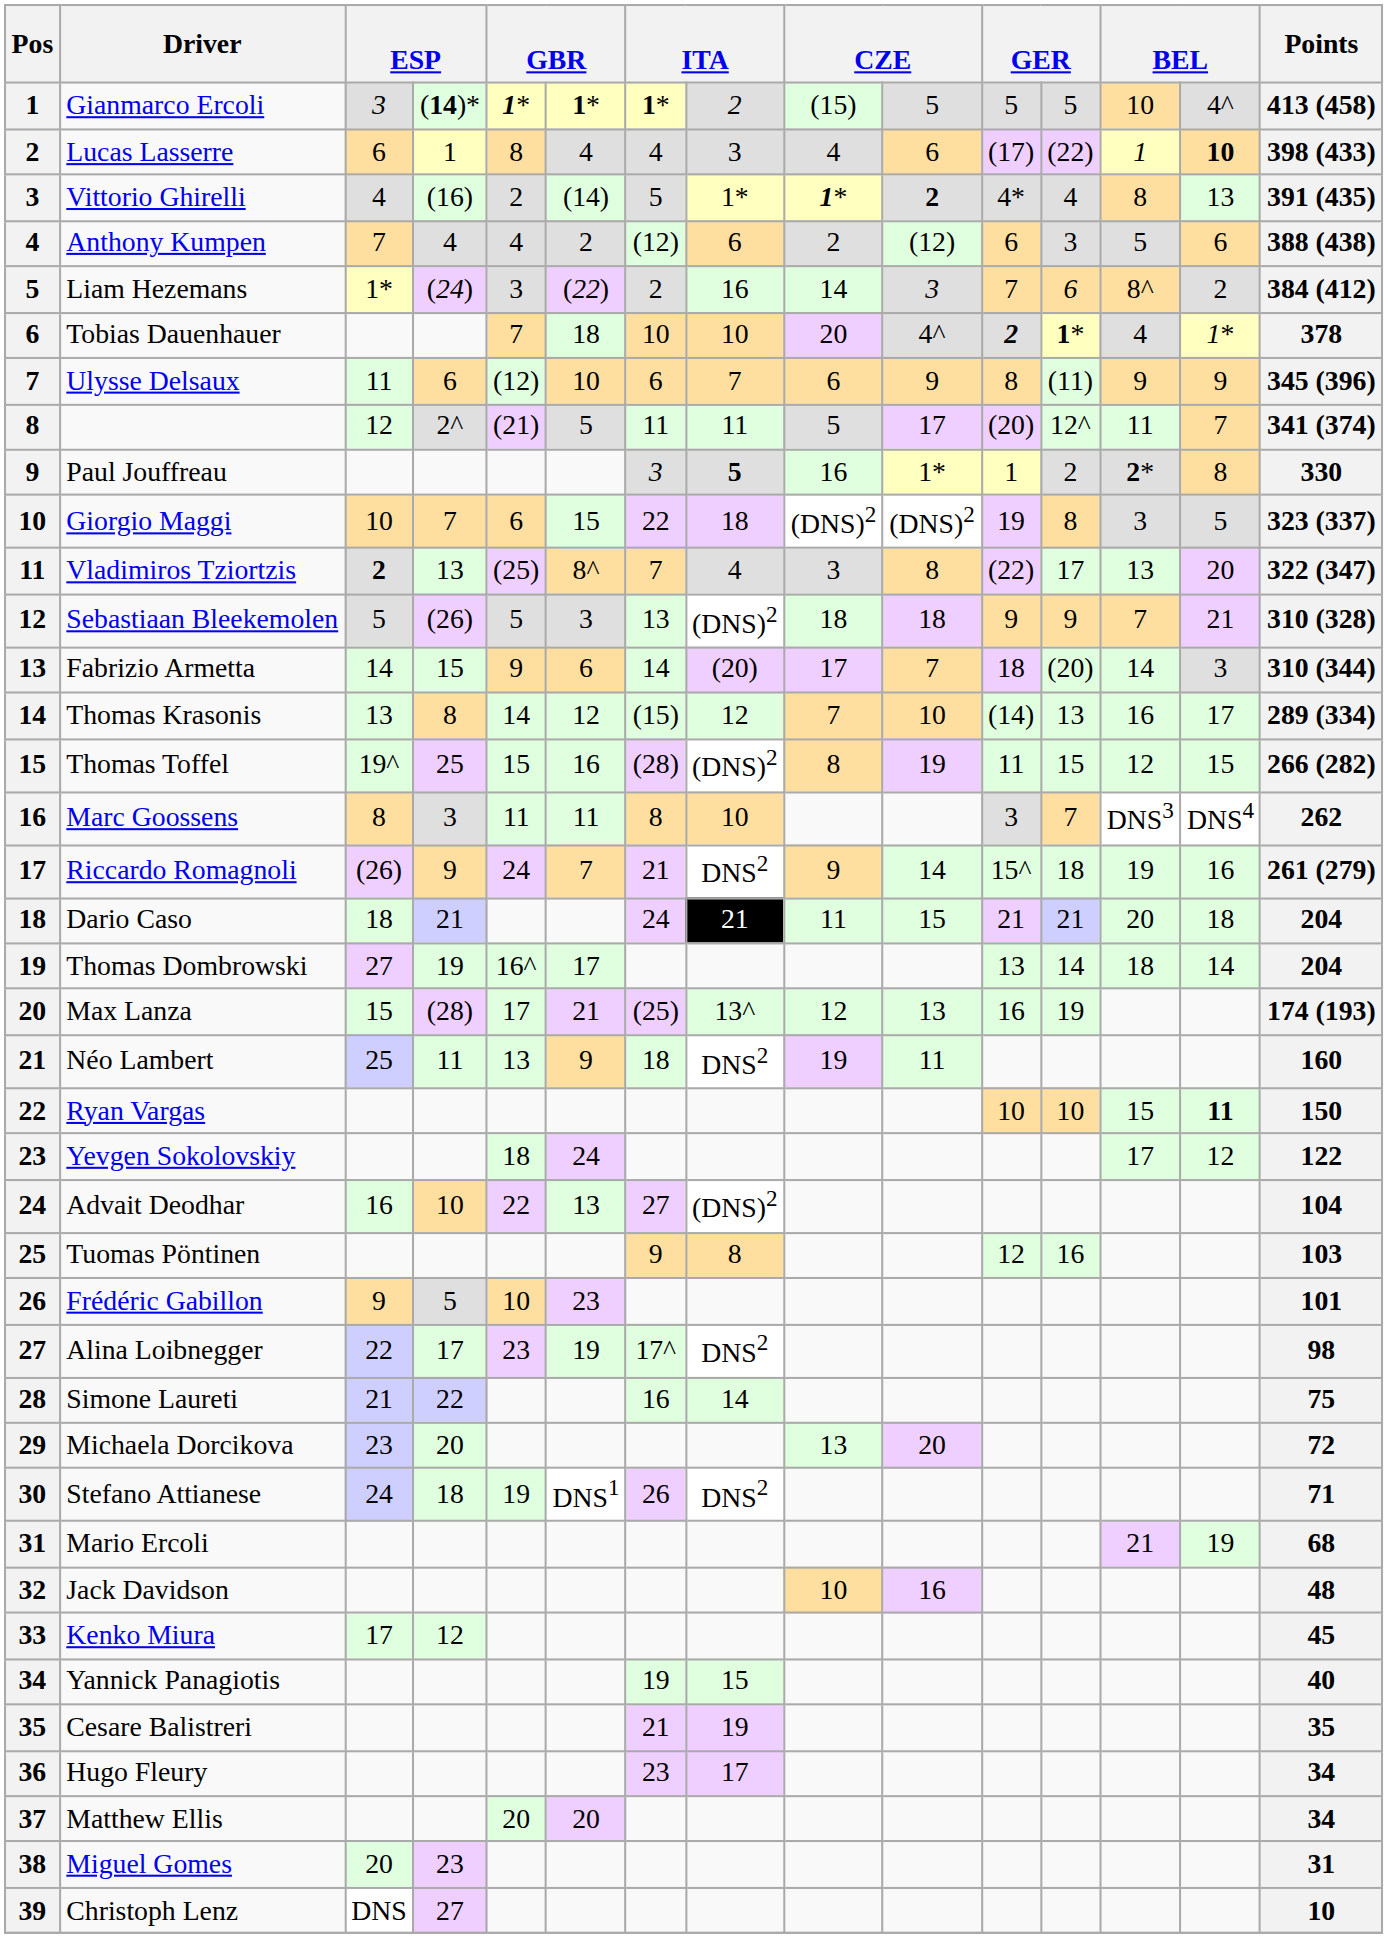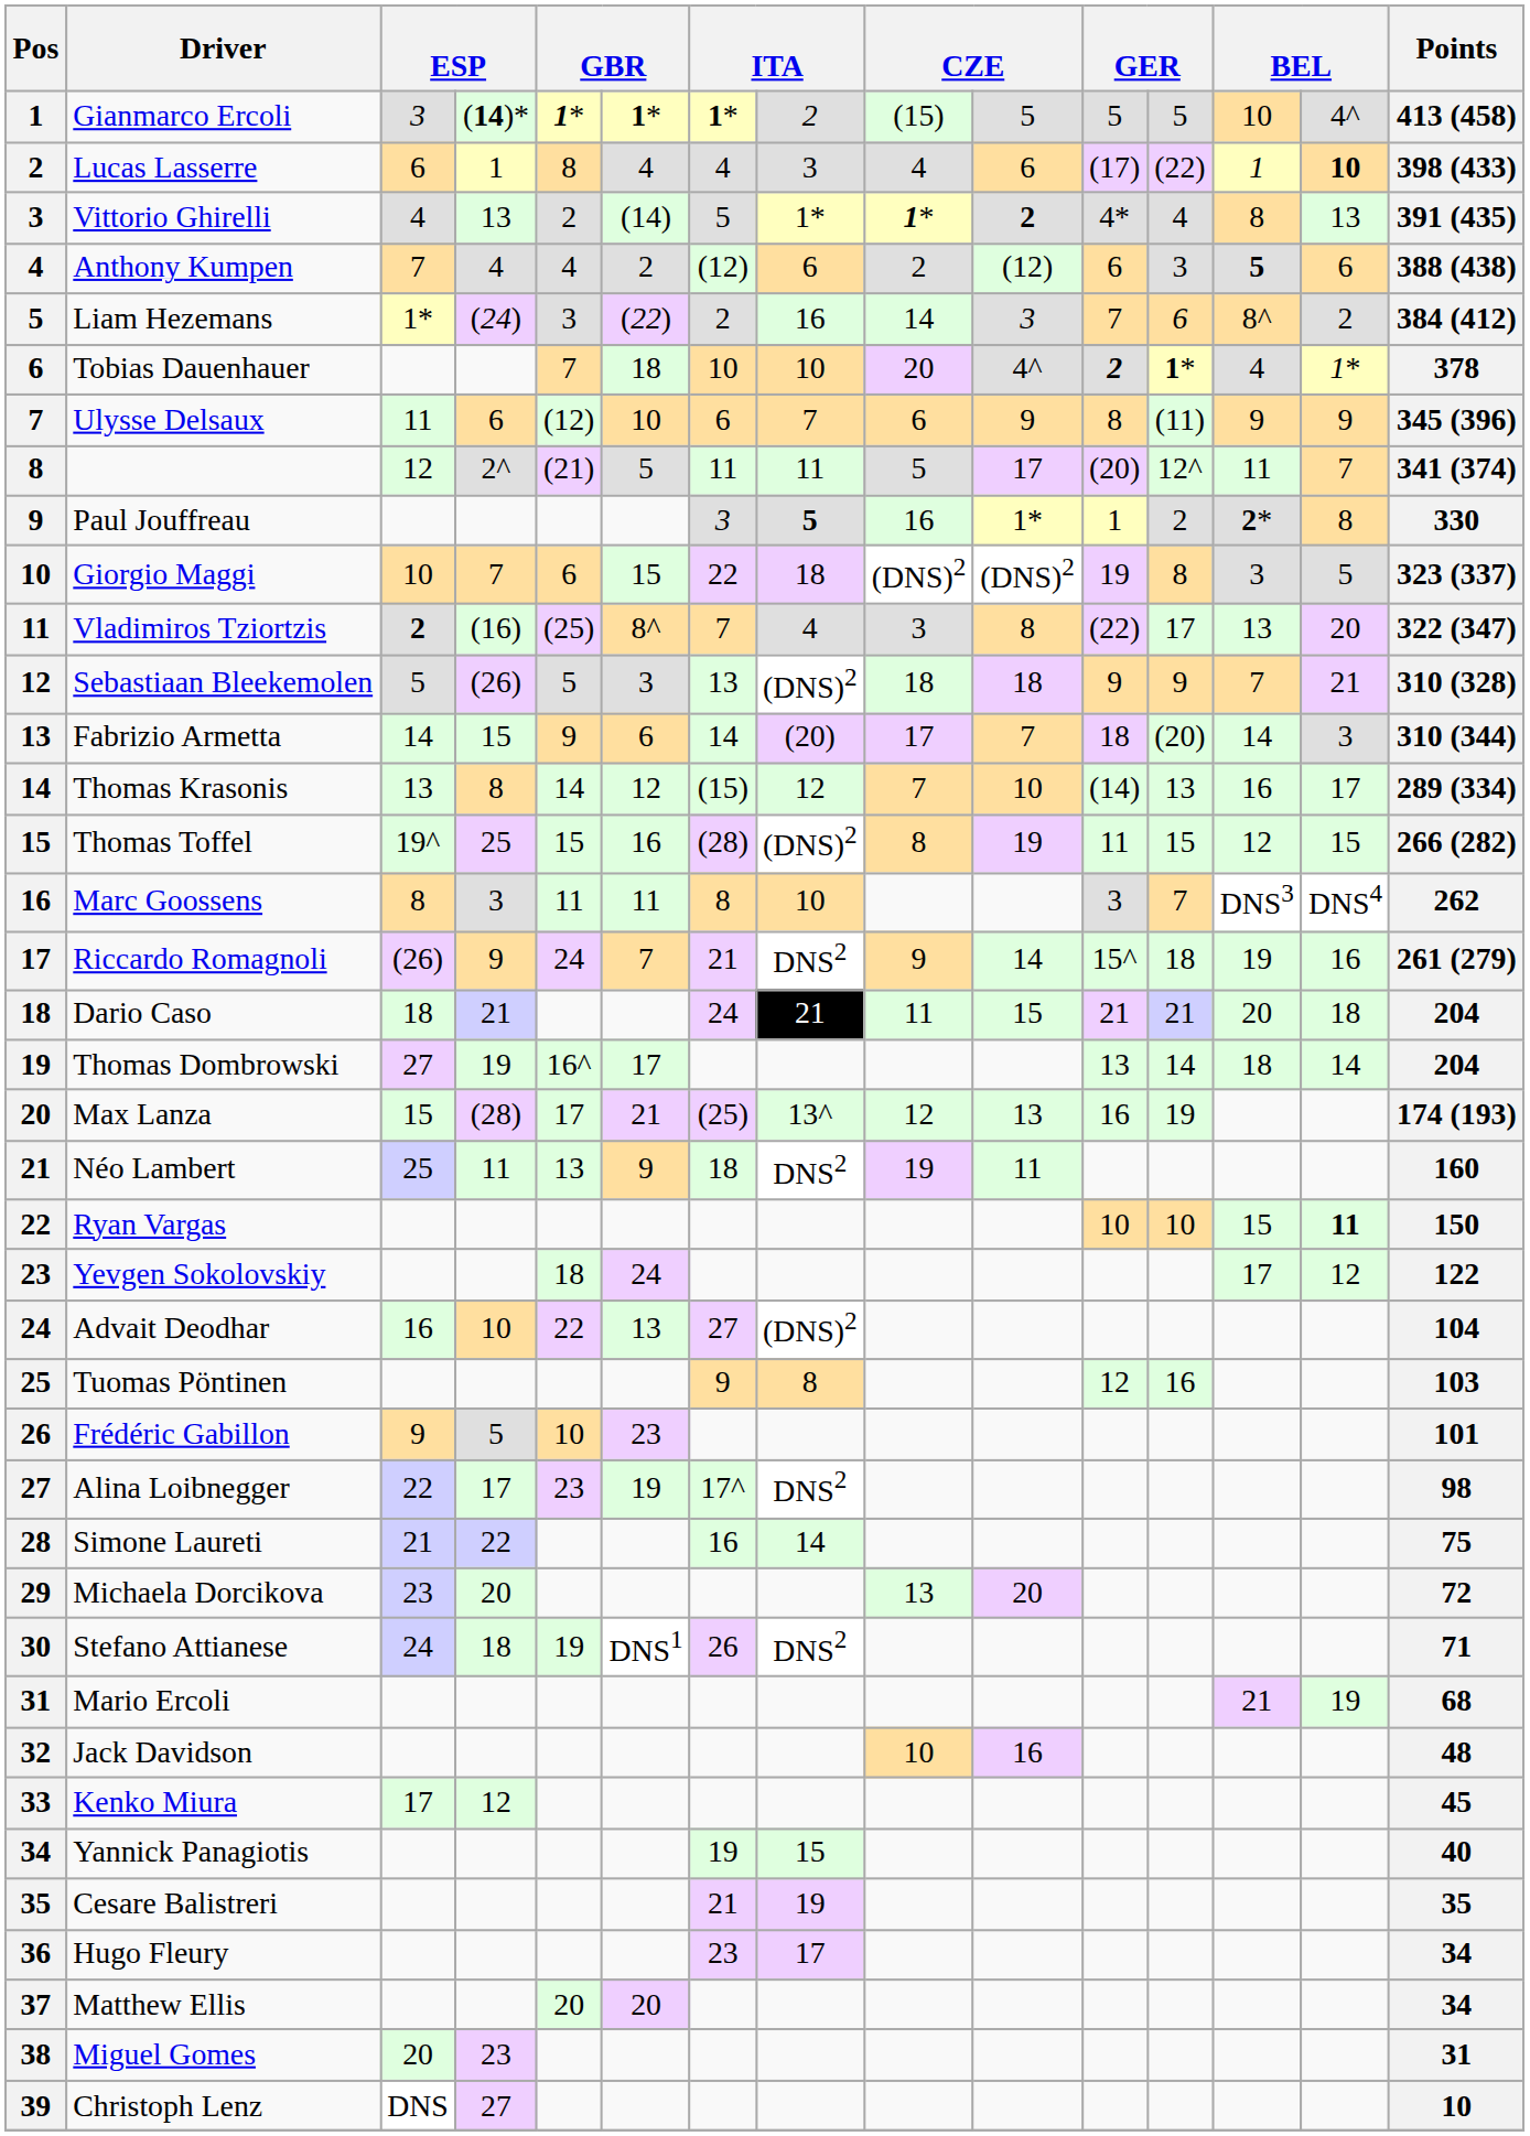Vittorio Ghirelli | column 4: (16) -> 13
Anthony Kumpen | column 13: normal -> bold
Vladimiros Tziortzis | column 4: 13 -> (16)
